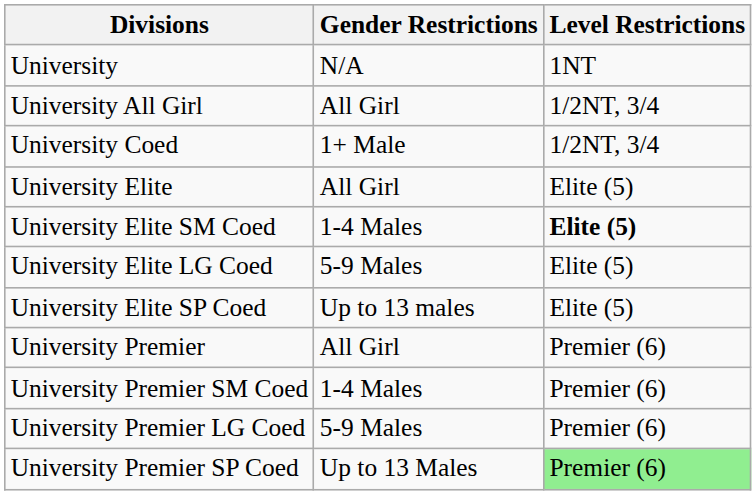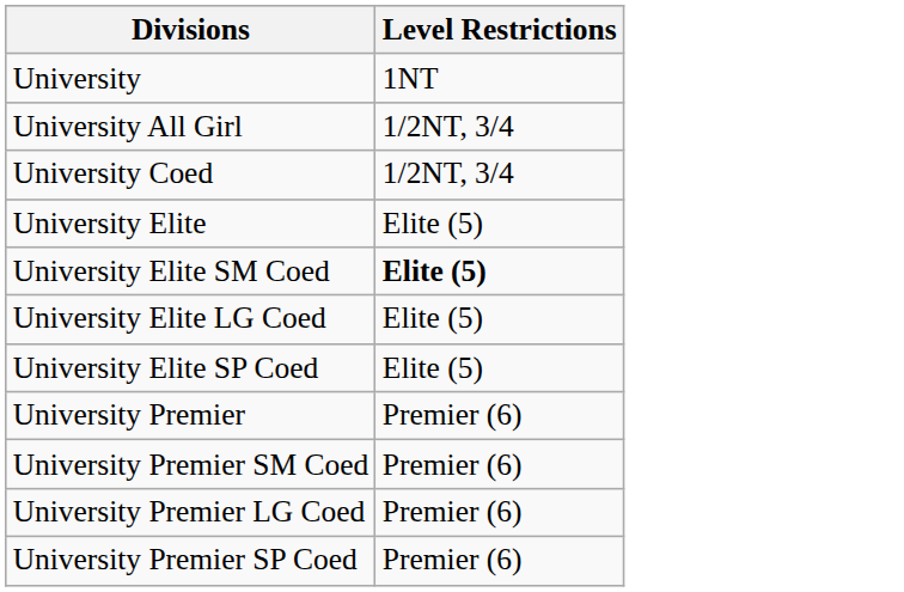- column: Gender Restrictions | N/A | All Girl | 1+ Male | All Girl | 1-4 Males | 5-9 Males | Up to 13 males | All Girl | 1-4 Males | 5-9 Males | Up to 13 Males
University Premier SP Coed | Level Restrictions: lightgreen background -> no background
